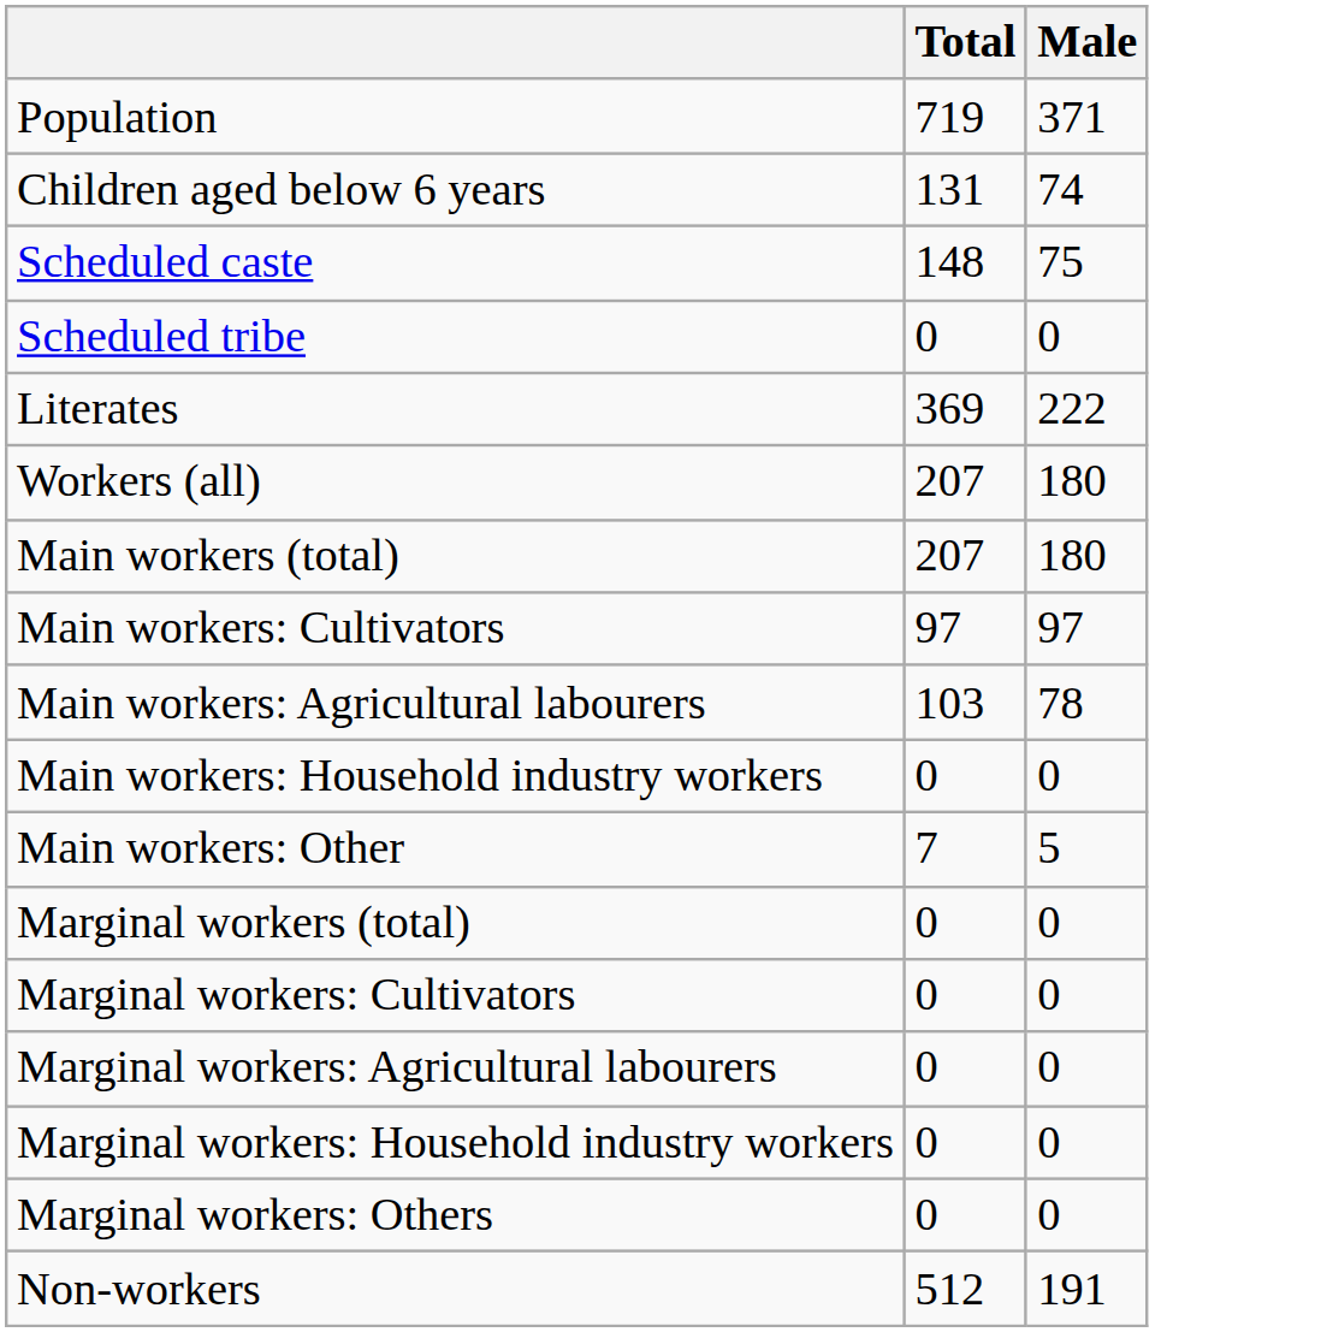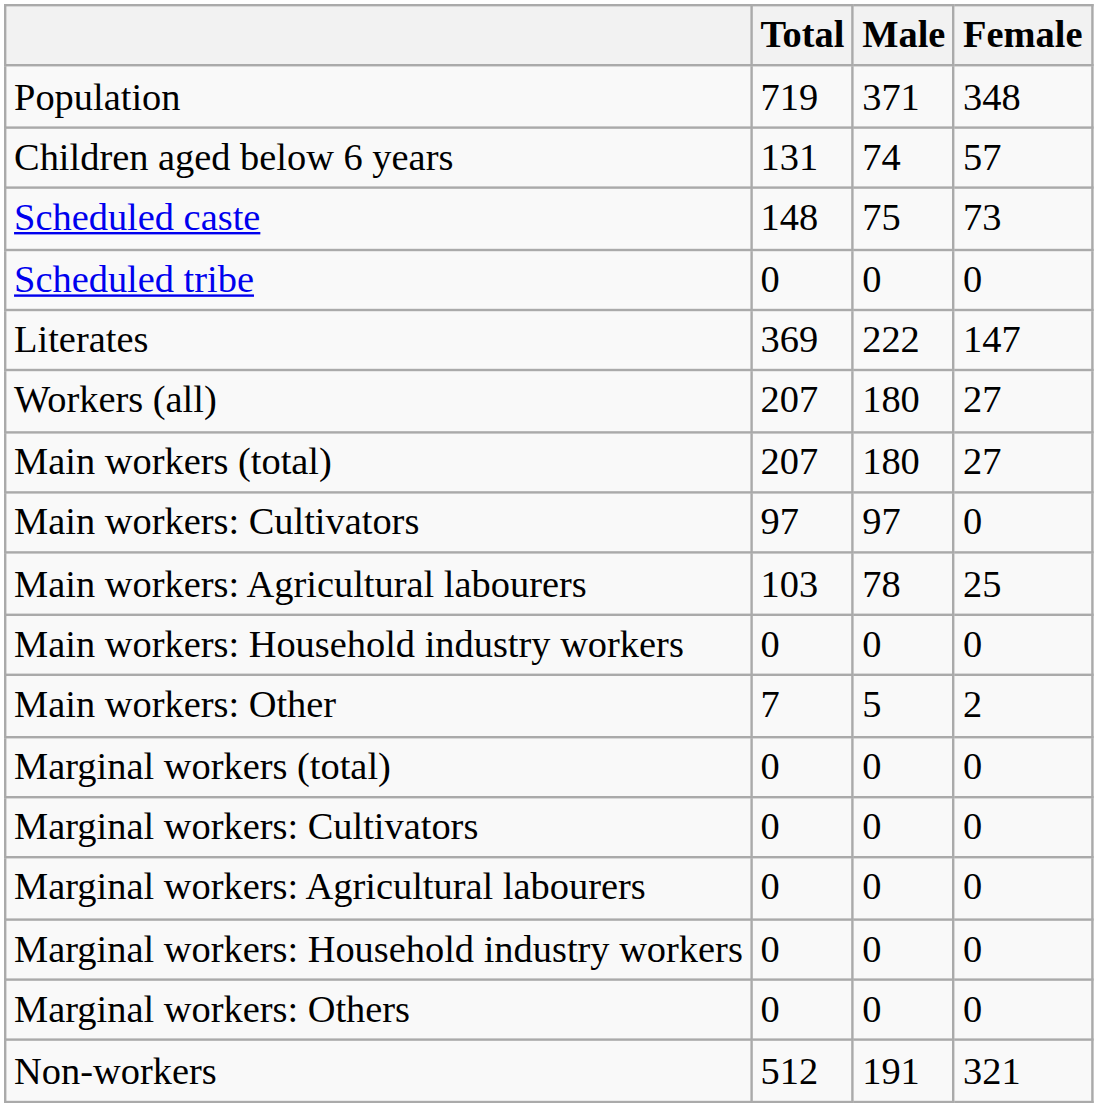+ column: Female | 348 | 57 | 73 | 0 | 147 | 27 | 27 | 0 | 25 | 0 | 2 | 0 | 0 | 0 | 0 | 0 | 321
